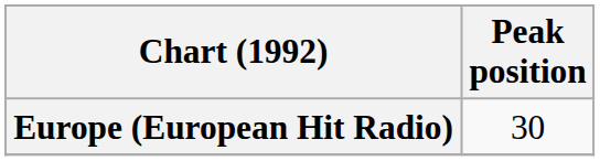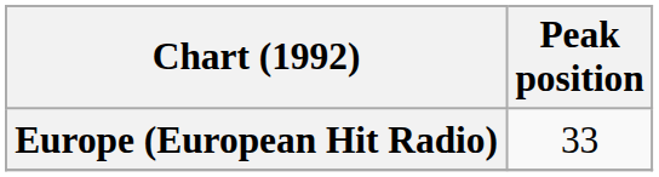Europe (European Hit Radio) | Peak position: 30 -> 33
